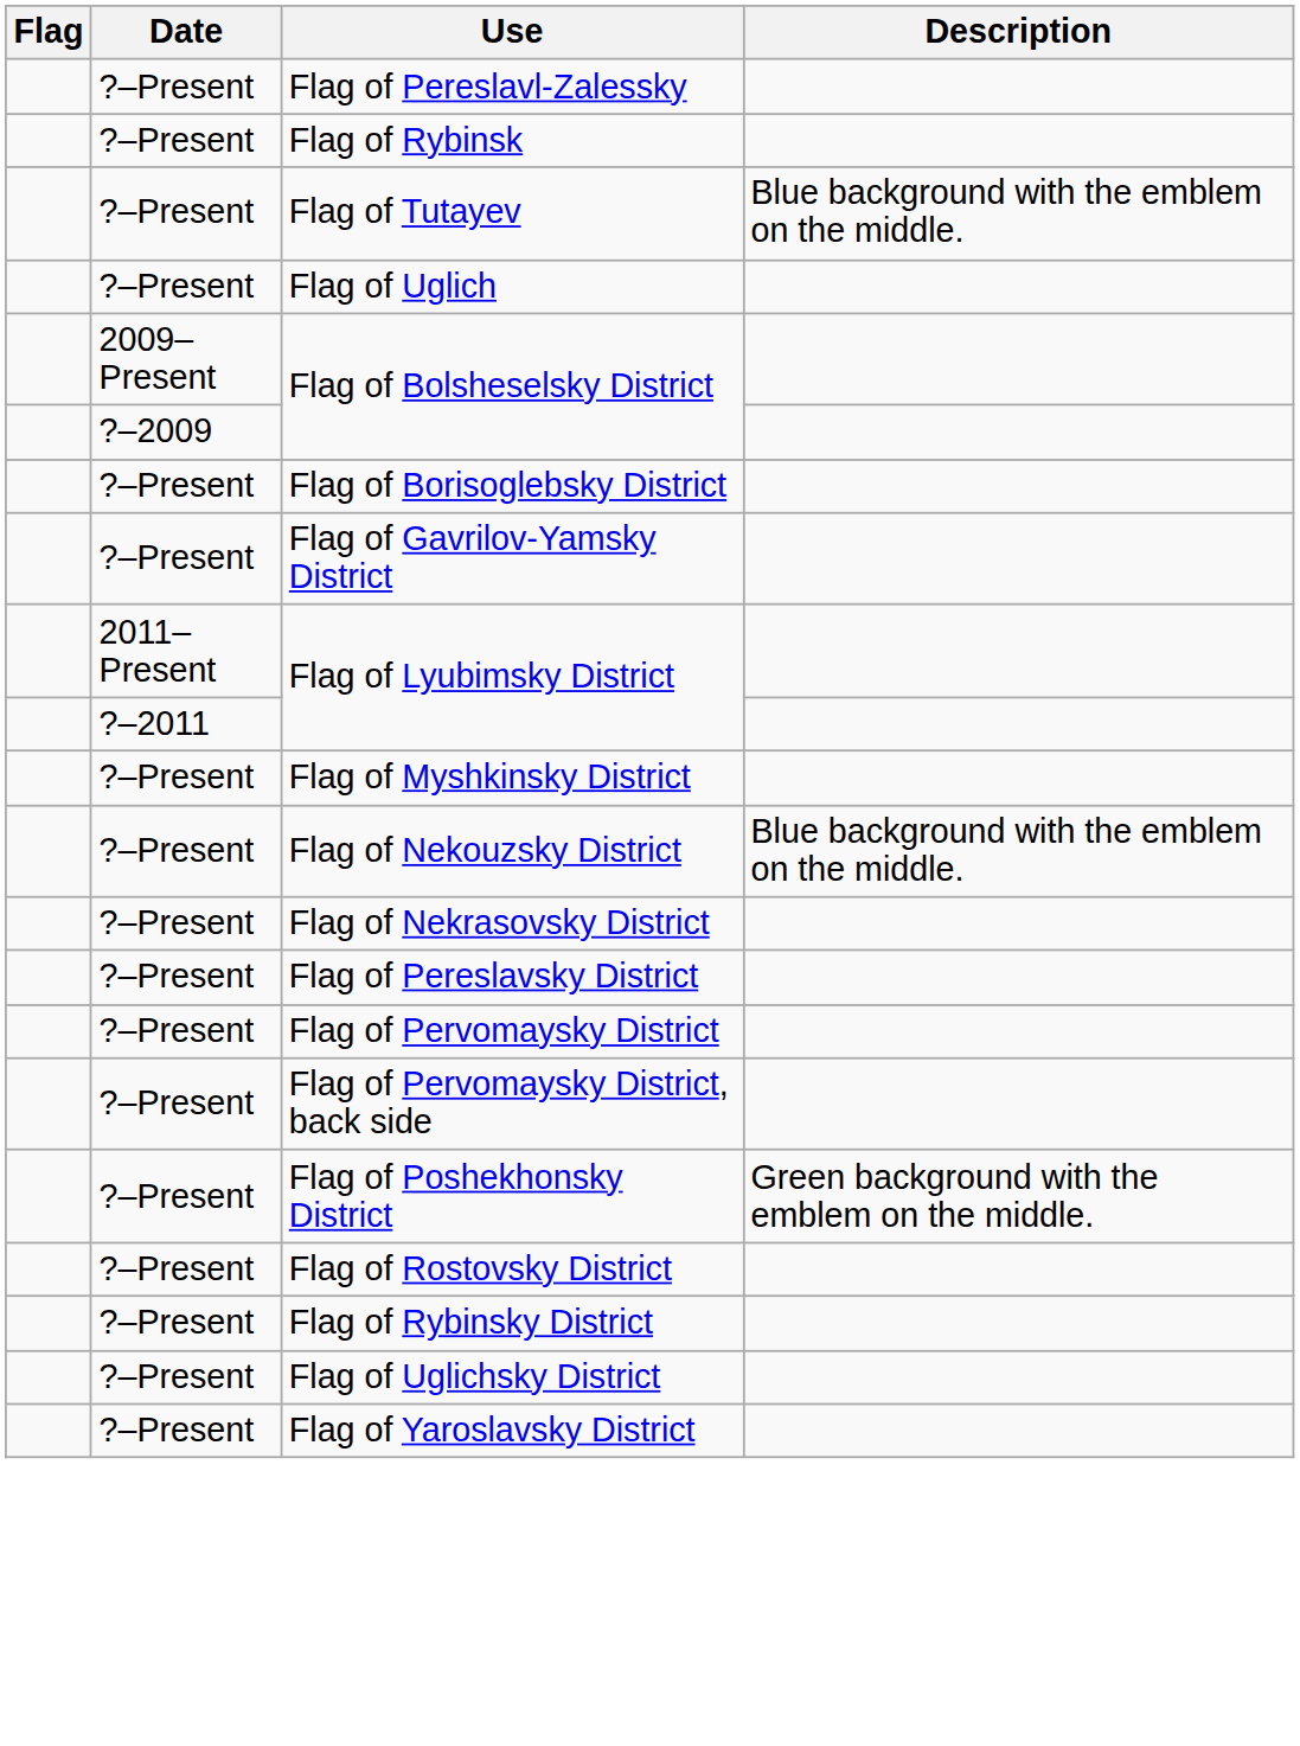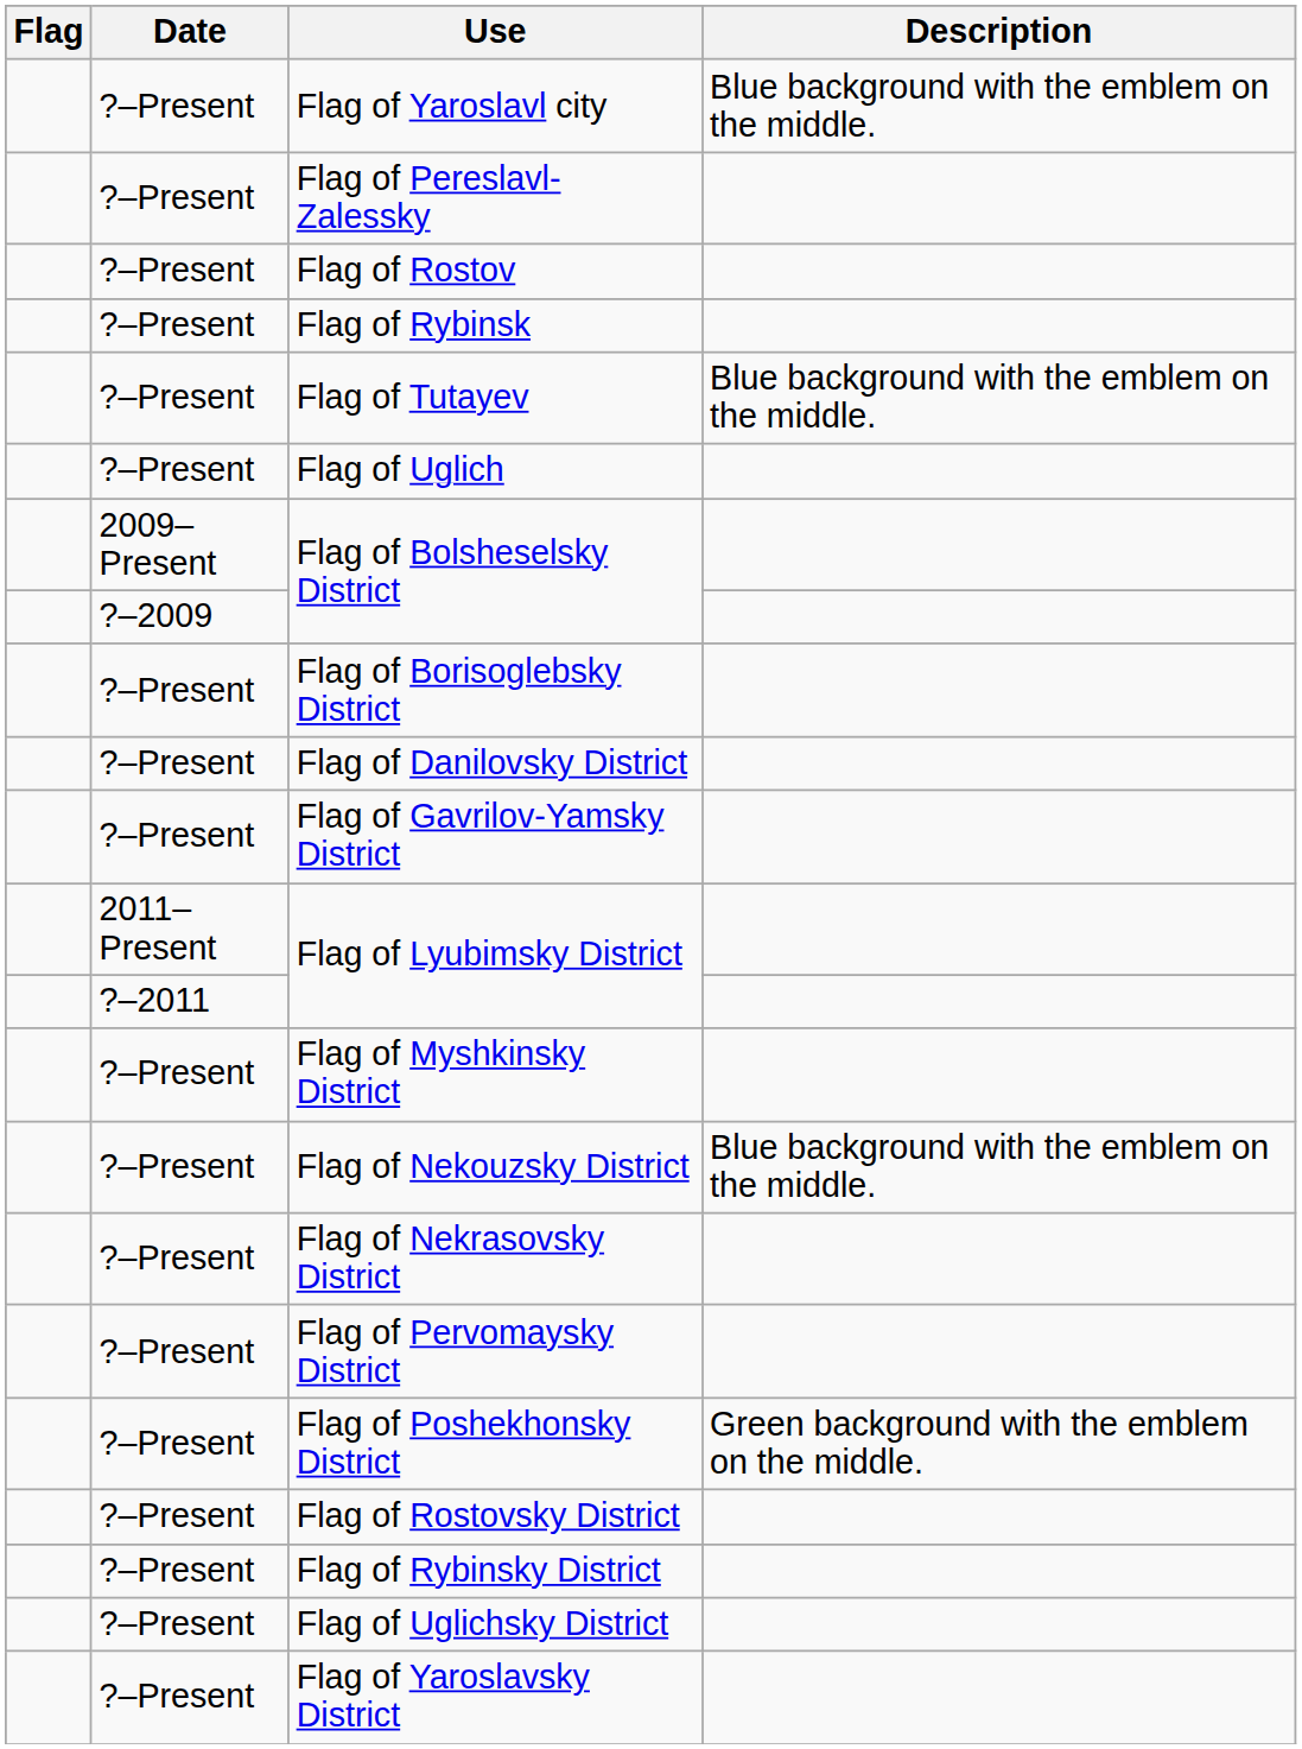+ row: ?–Present | Flag of Yaroslavl city | Blue background with the emblem on the middle.
+ row: ?–Present | Flag of Rostov
+ row: ?–Present | Flag of Danilovsky District
- row: ?–Present | Flag of Pereslavsky District
- row: ?–Present | Flag of Pervomaysky District, back side
